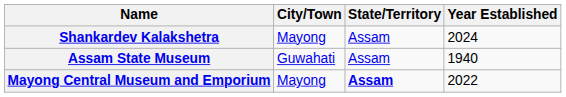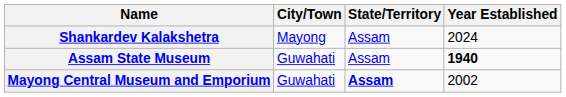Assam State Museum | Year Established: normal -> bold
Mayong Central Museum and Emporium | City/Town: Mayong -> Guwahati
Mayong Central Museum and Emporium | Year Established: 2022 -> 2002
